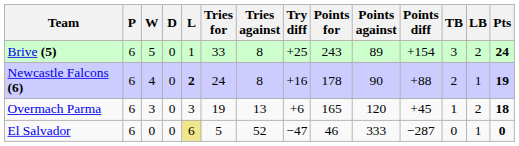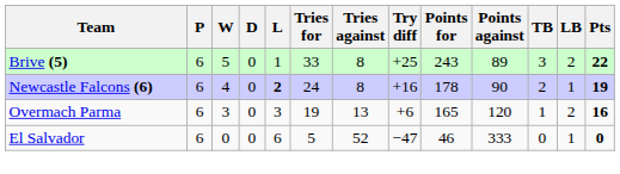- column: Points diff | +154 | +88 | +45 | −287
Brive (5) | Pts: 24 -> 22
Overmach Parma | Pts: 18 -> 16
El Salvador | L: khaki background -> no background
